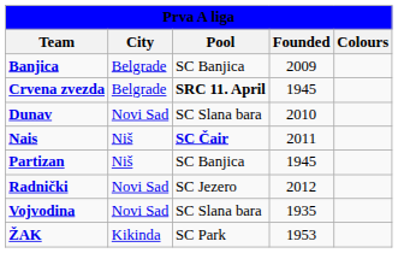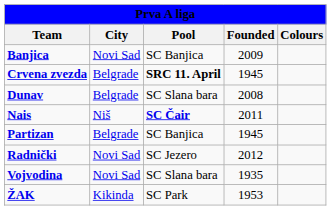Banjica | City: Belgrade -> Novi Sad
Dunav | City: Novi Sad -> Belgrade
Dunav | Founded: 2010 -> 2008
Partizan | City: Niš -> Belgrade
